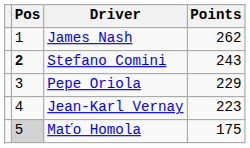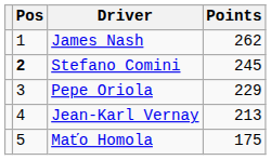Stefano Comini | Points: 243 -> 245
Jean-Karl Vernay | Points: 223 -> 213
Maťo Homola | Pos: lightgrey background -> no background
